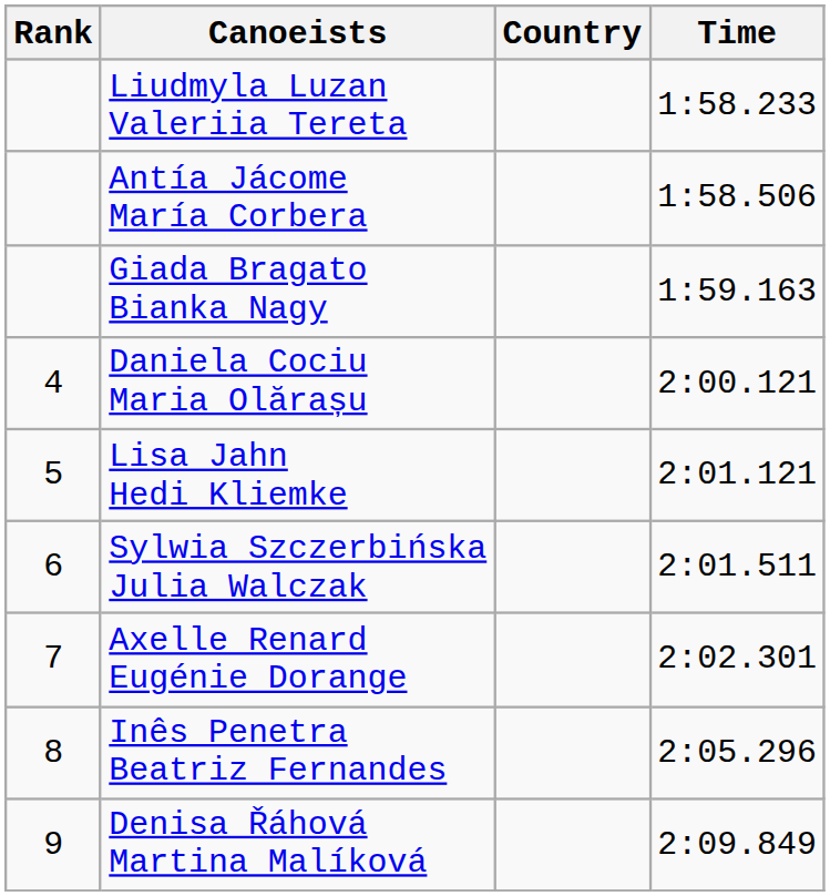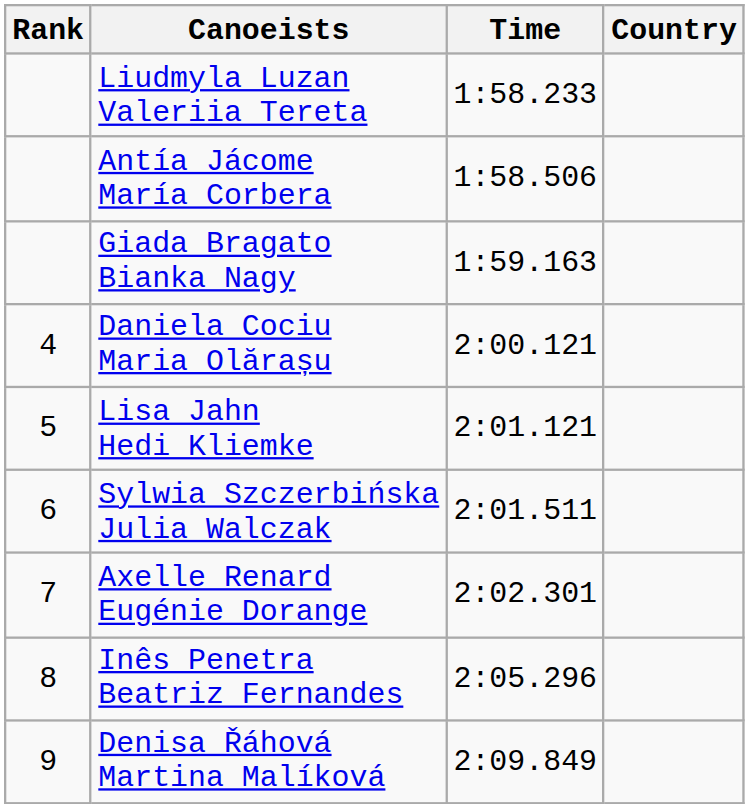columns swapped: Country <-> Time
